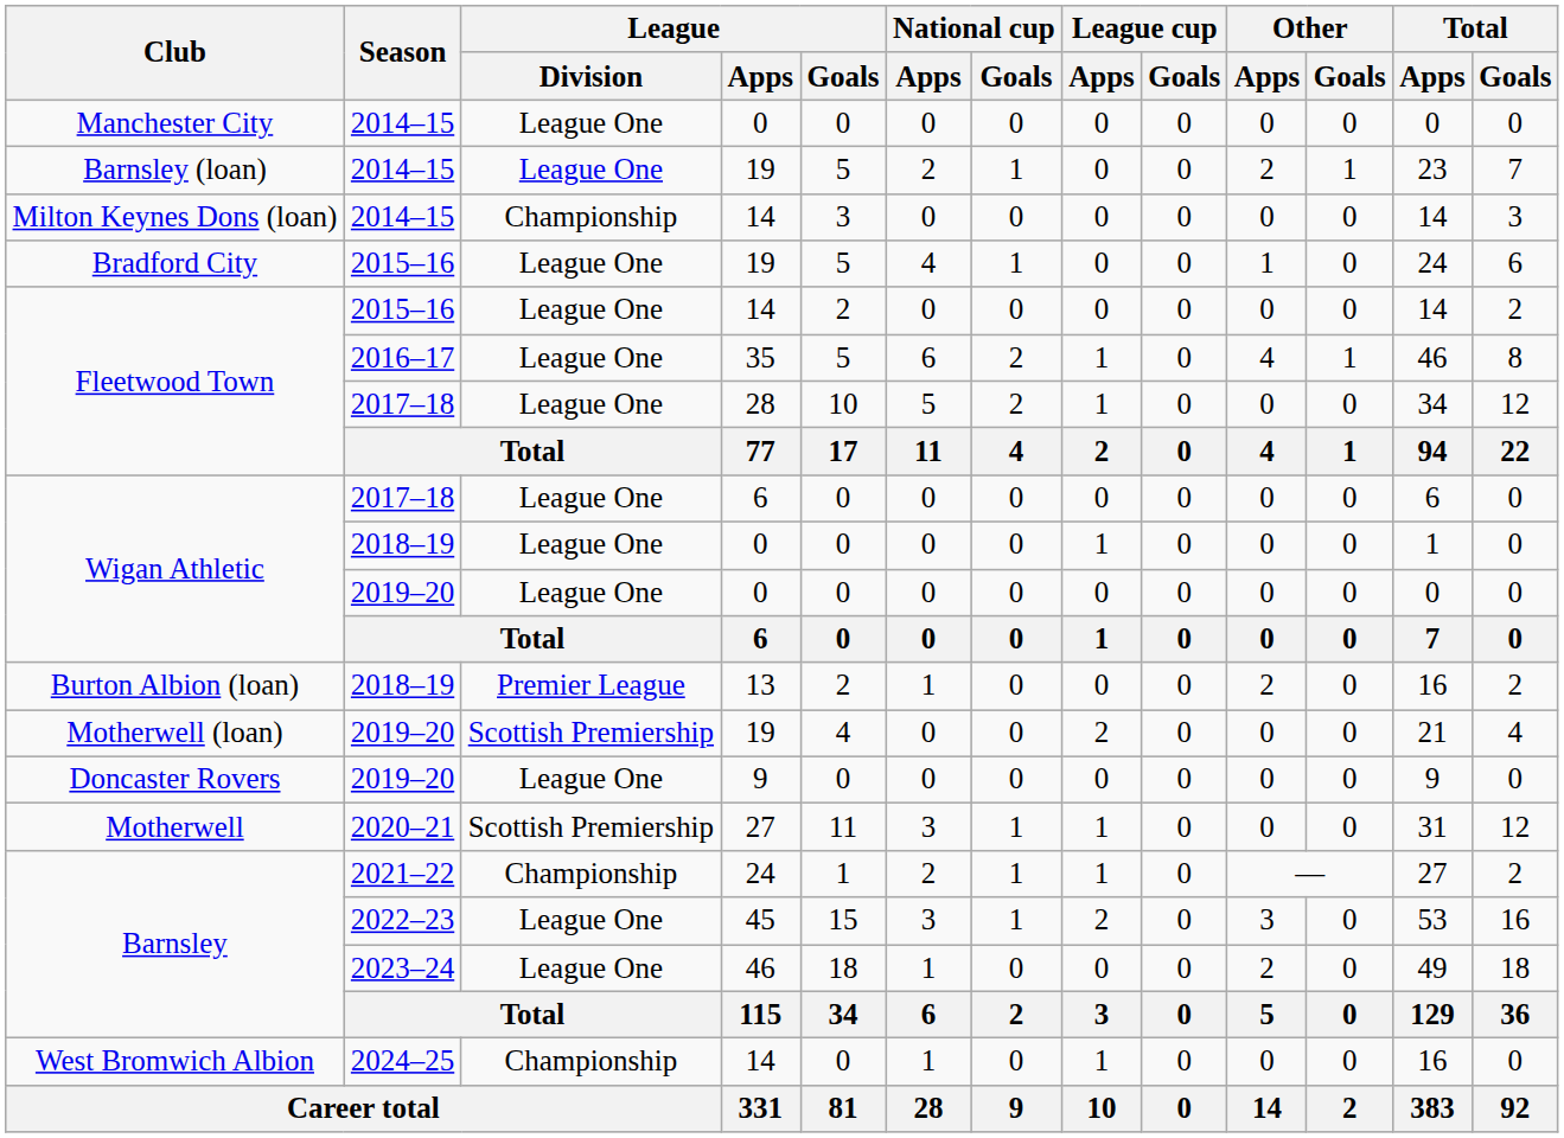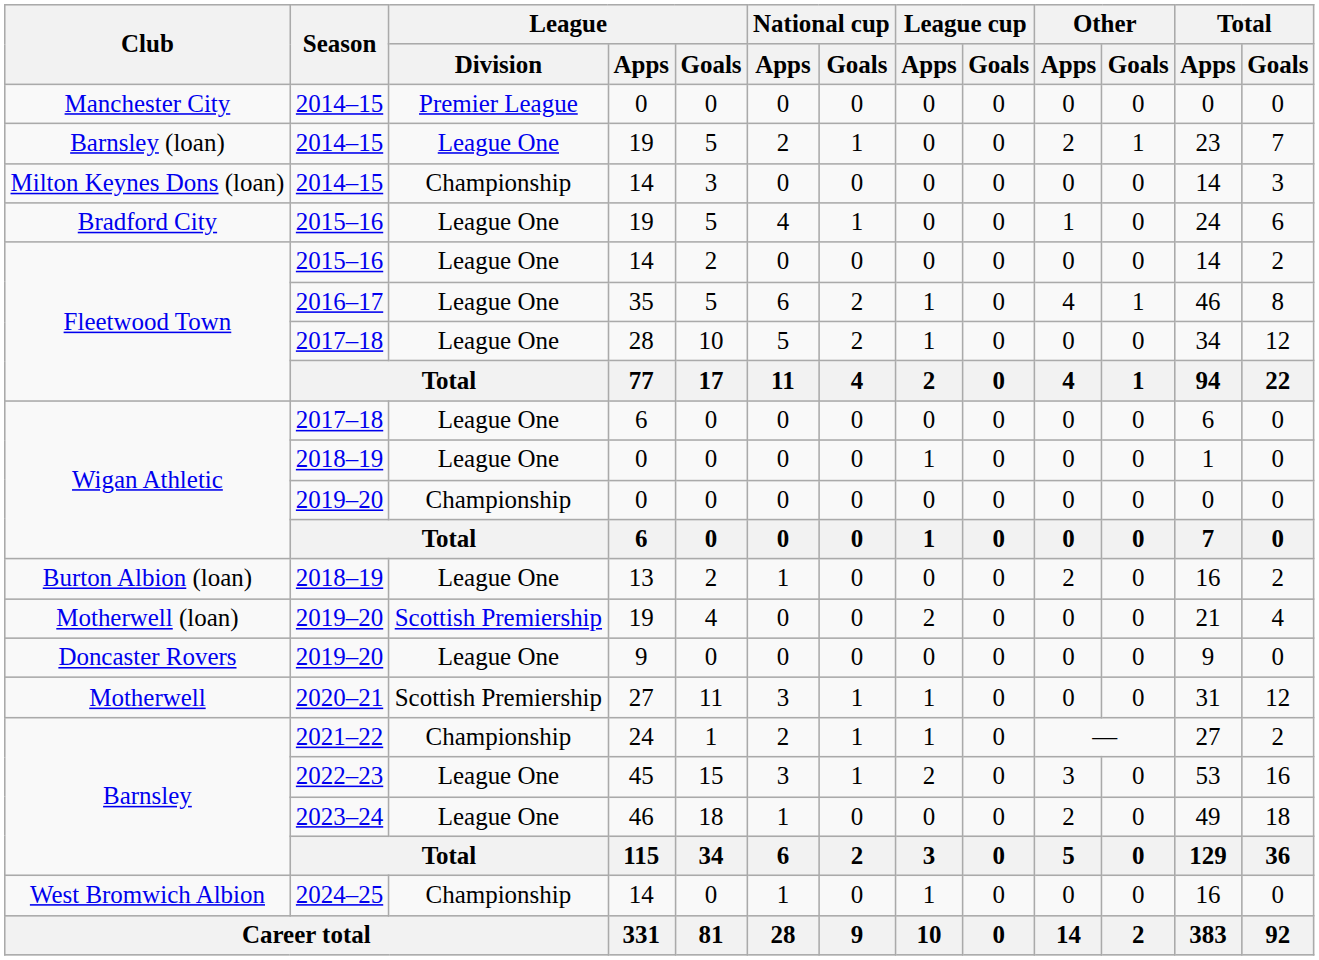Manchester City | League / Division: League One -> Premier League
Wigan Athletic / 2019–20 | League / Division: League One -> Championship
Burton Albion (loan) | League / Division: Premier League -> League One
